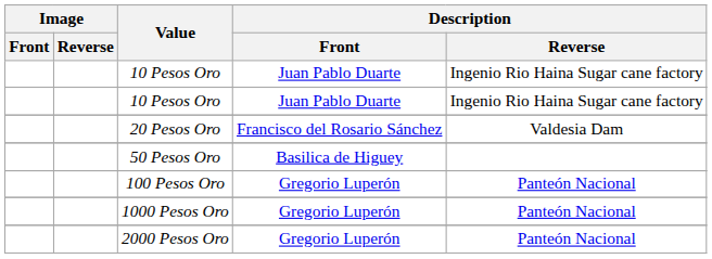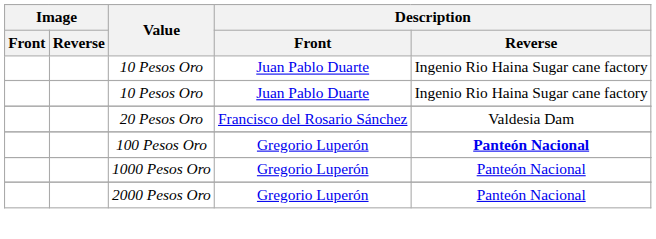- row: 50 Pesos Oro | Basilica de Higuey
100 Pesos Oro | Description / Reverse: normal -> bold
